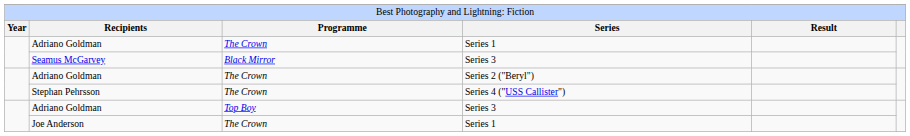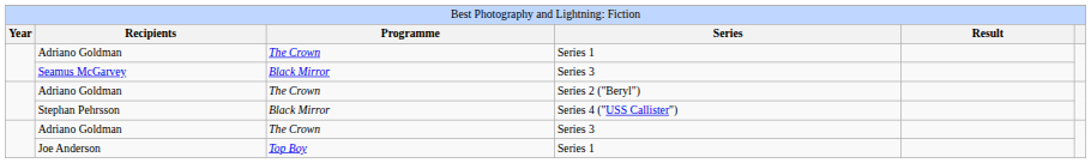Stephan Pehrsson | column 3: The Crown -> Black Mirror
Adriano Goldman / Series 3 | column 3: Top Boy -> The Crown
Joe Anderson | column 3: The Crown -> Top Boy
